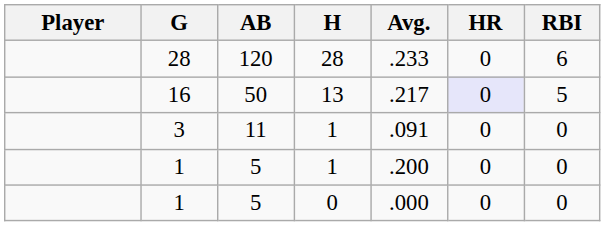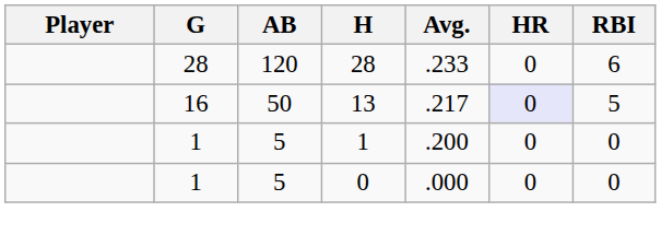- row: 3 | 11 | 1 | .091 | 0 | 0
